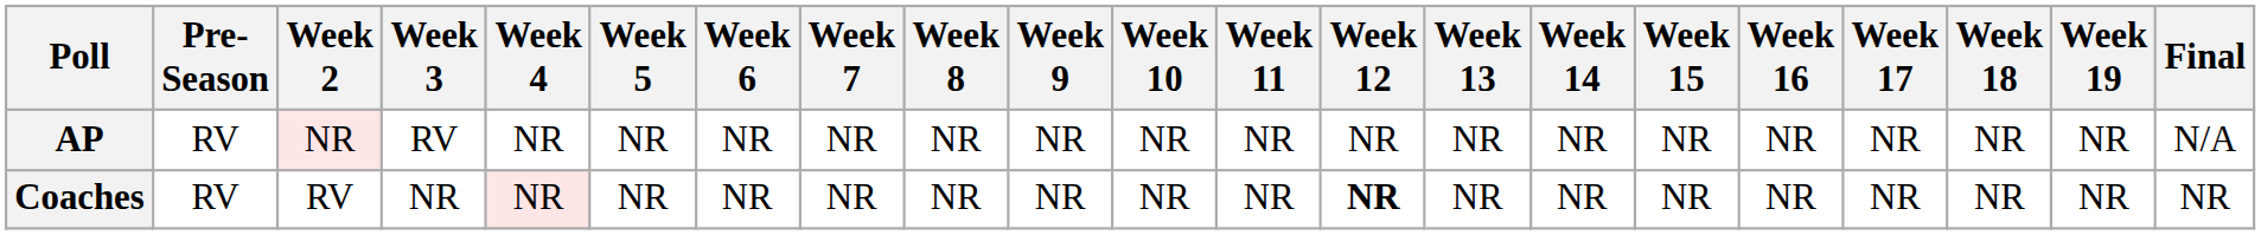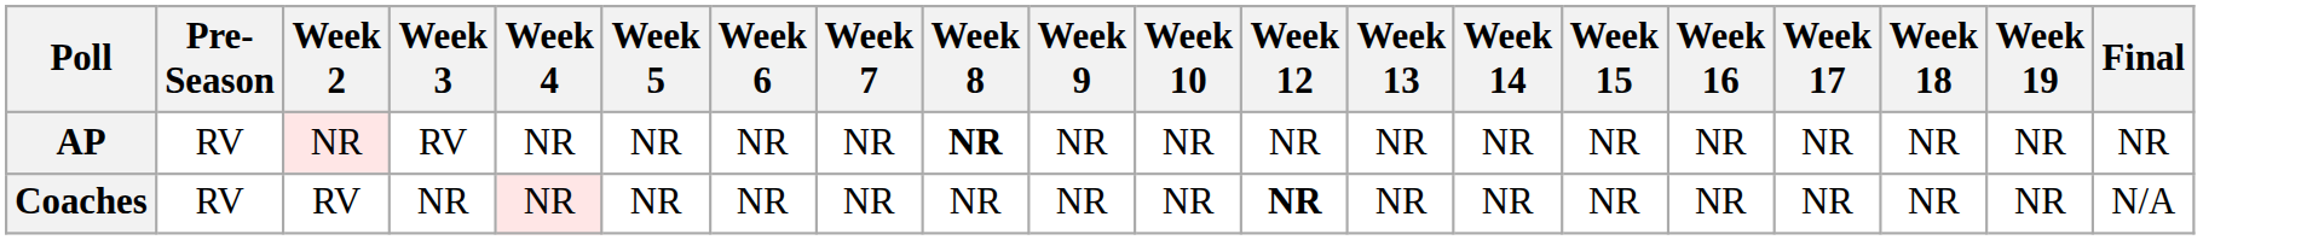- column: Week 11 | NR | NR
AP | Week 8: normal -> bold
AP | Final: N/A -> NR
Coaches | Final: NR -> N/A
